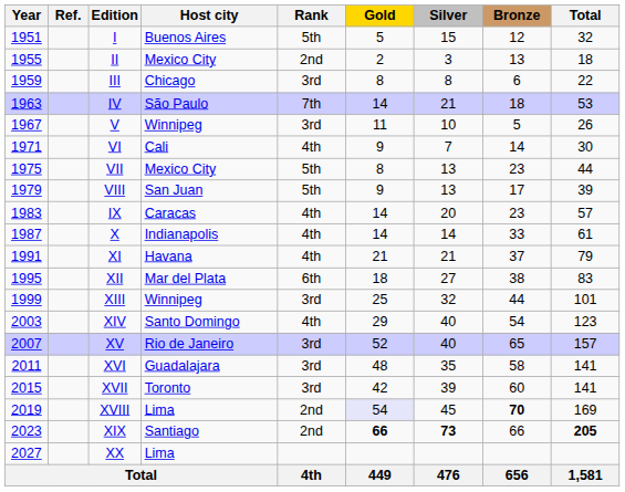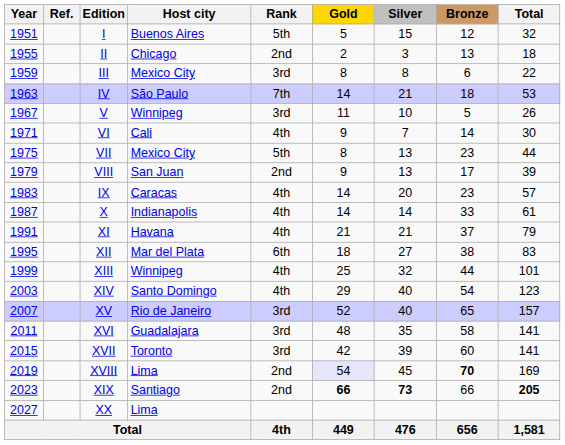II | Host city: Mexico City -> Chicago
III | Host city: Chicago -> Mexico City
VIII | Rank: 5th -> 2nd
XIII | Rank: 3rd -> 4th
